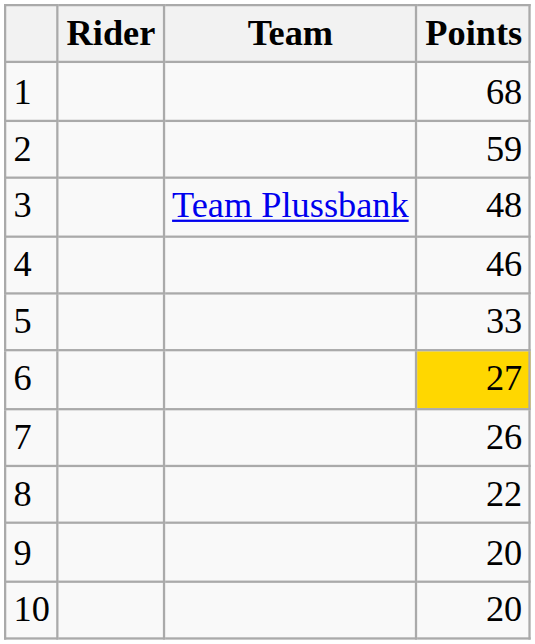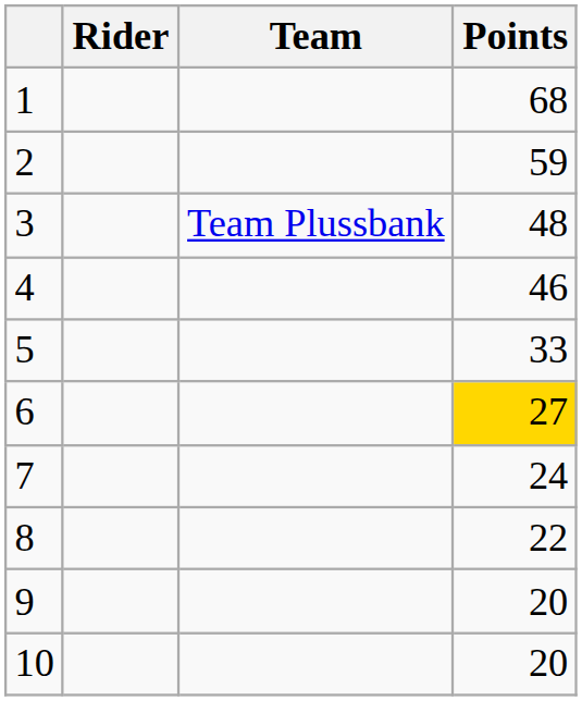7 | Points: 26 -> 24
